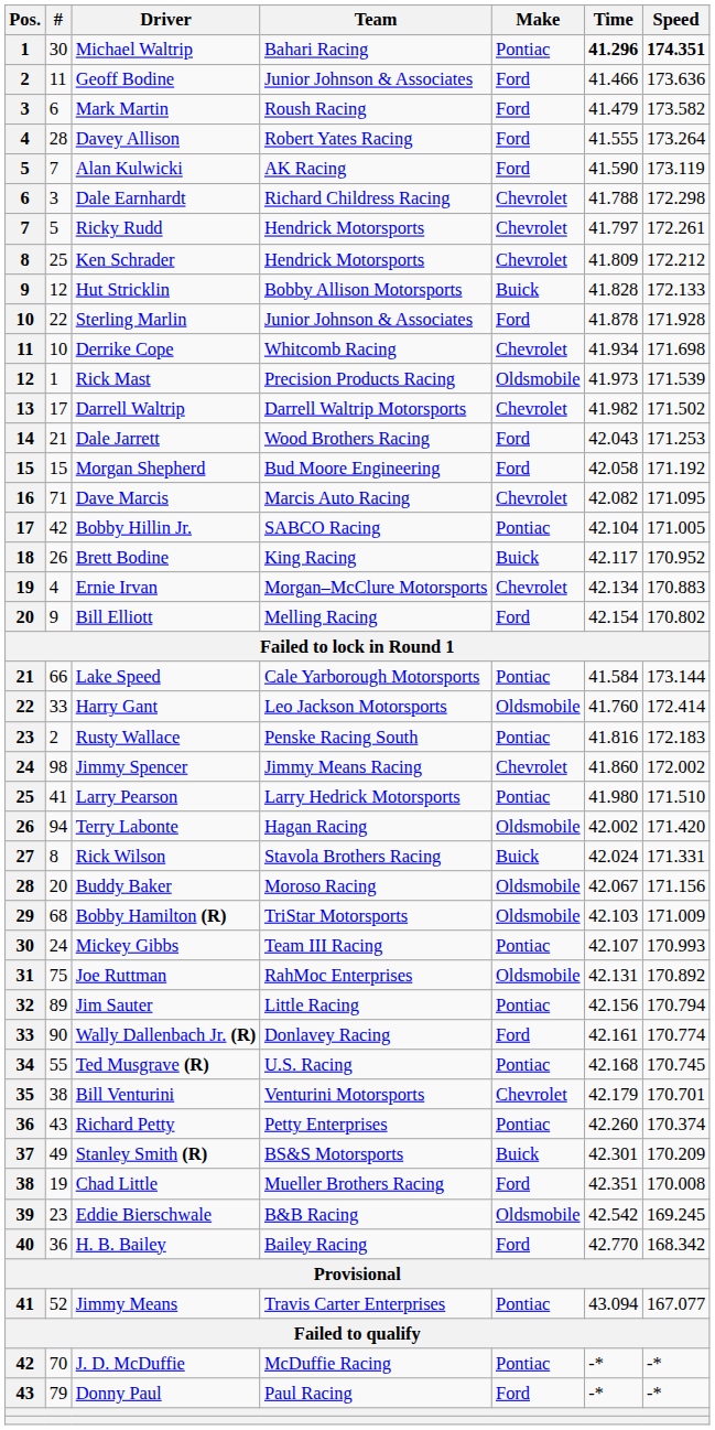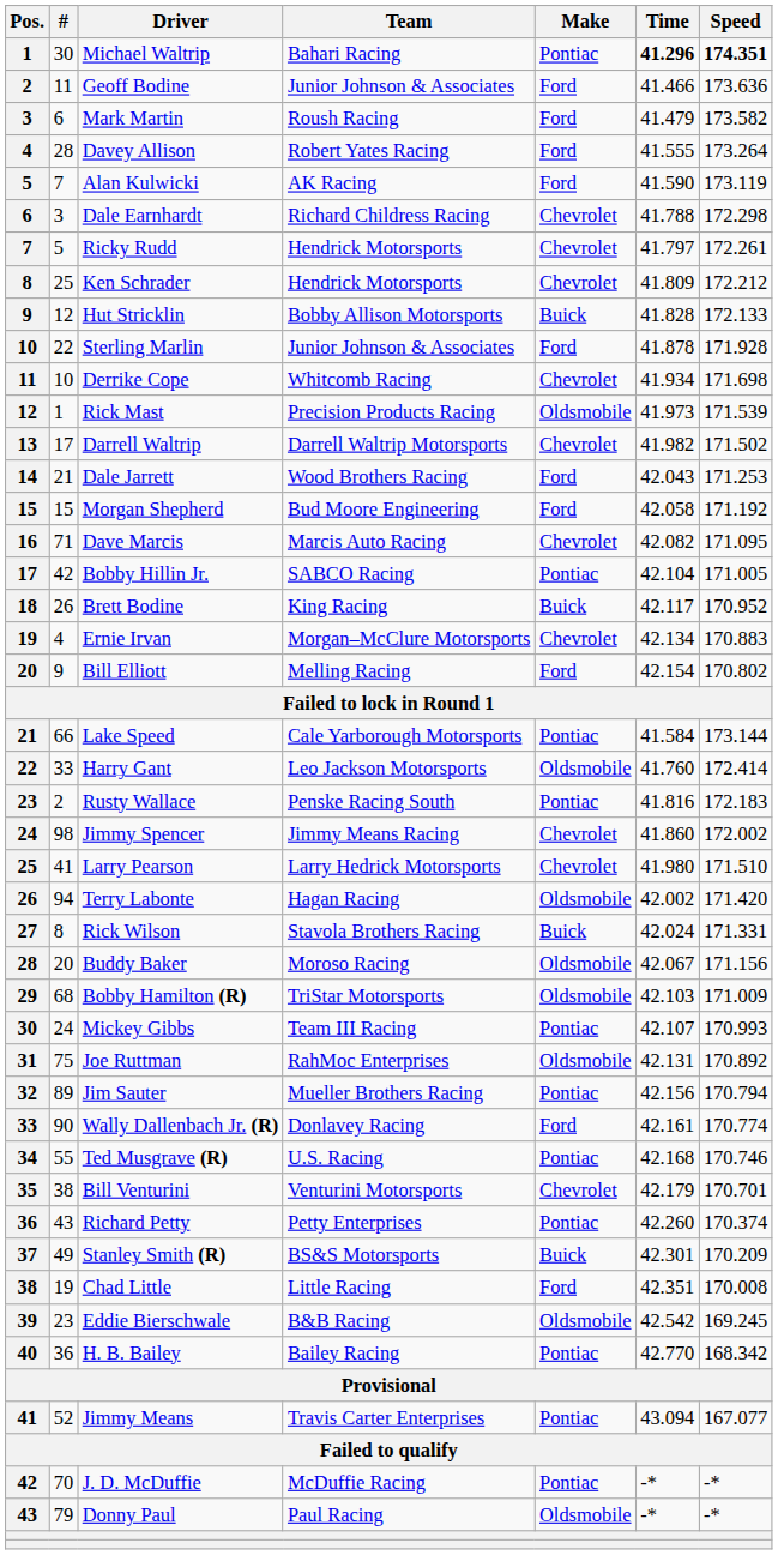Larry Pearson | Make: Pontiac -> Chevrolet
Jim Sauter | Team: Little Racing -> Mueller Brothers Racing
Ted Musgrave (R) | Speed: 170.745 -> 170.746
Chad Little | Team: Mueller Brothers Racing -> Little Racing
H. B. Bailey | Make: Ford -> Pontiac
Donny Paul | Make: Ford -> Oldsmobile
